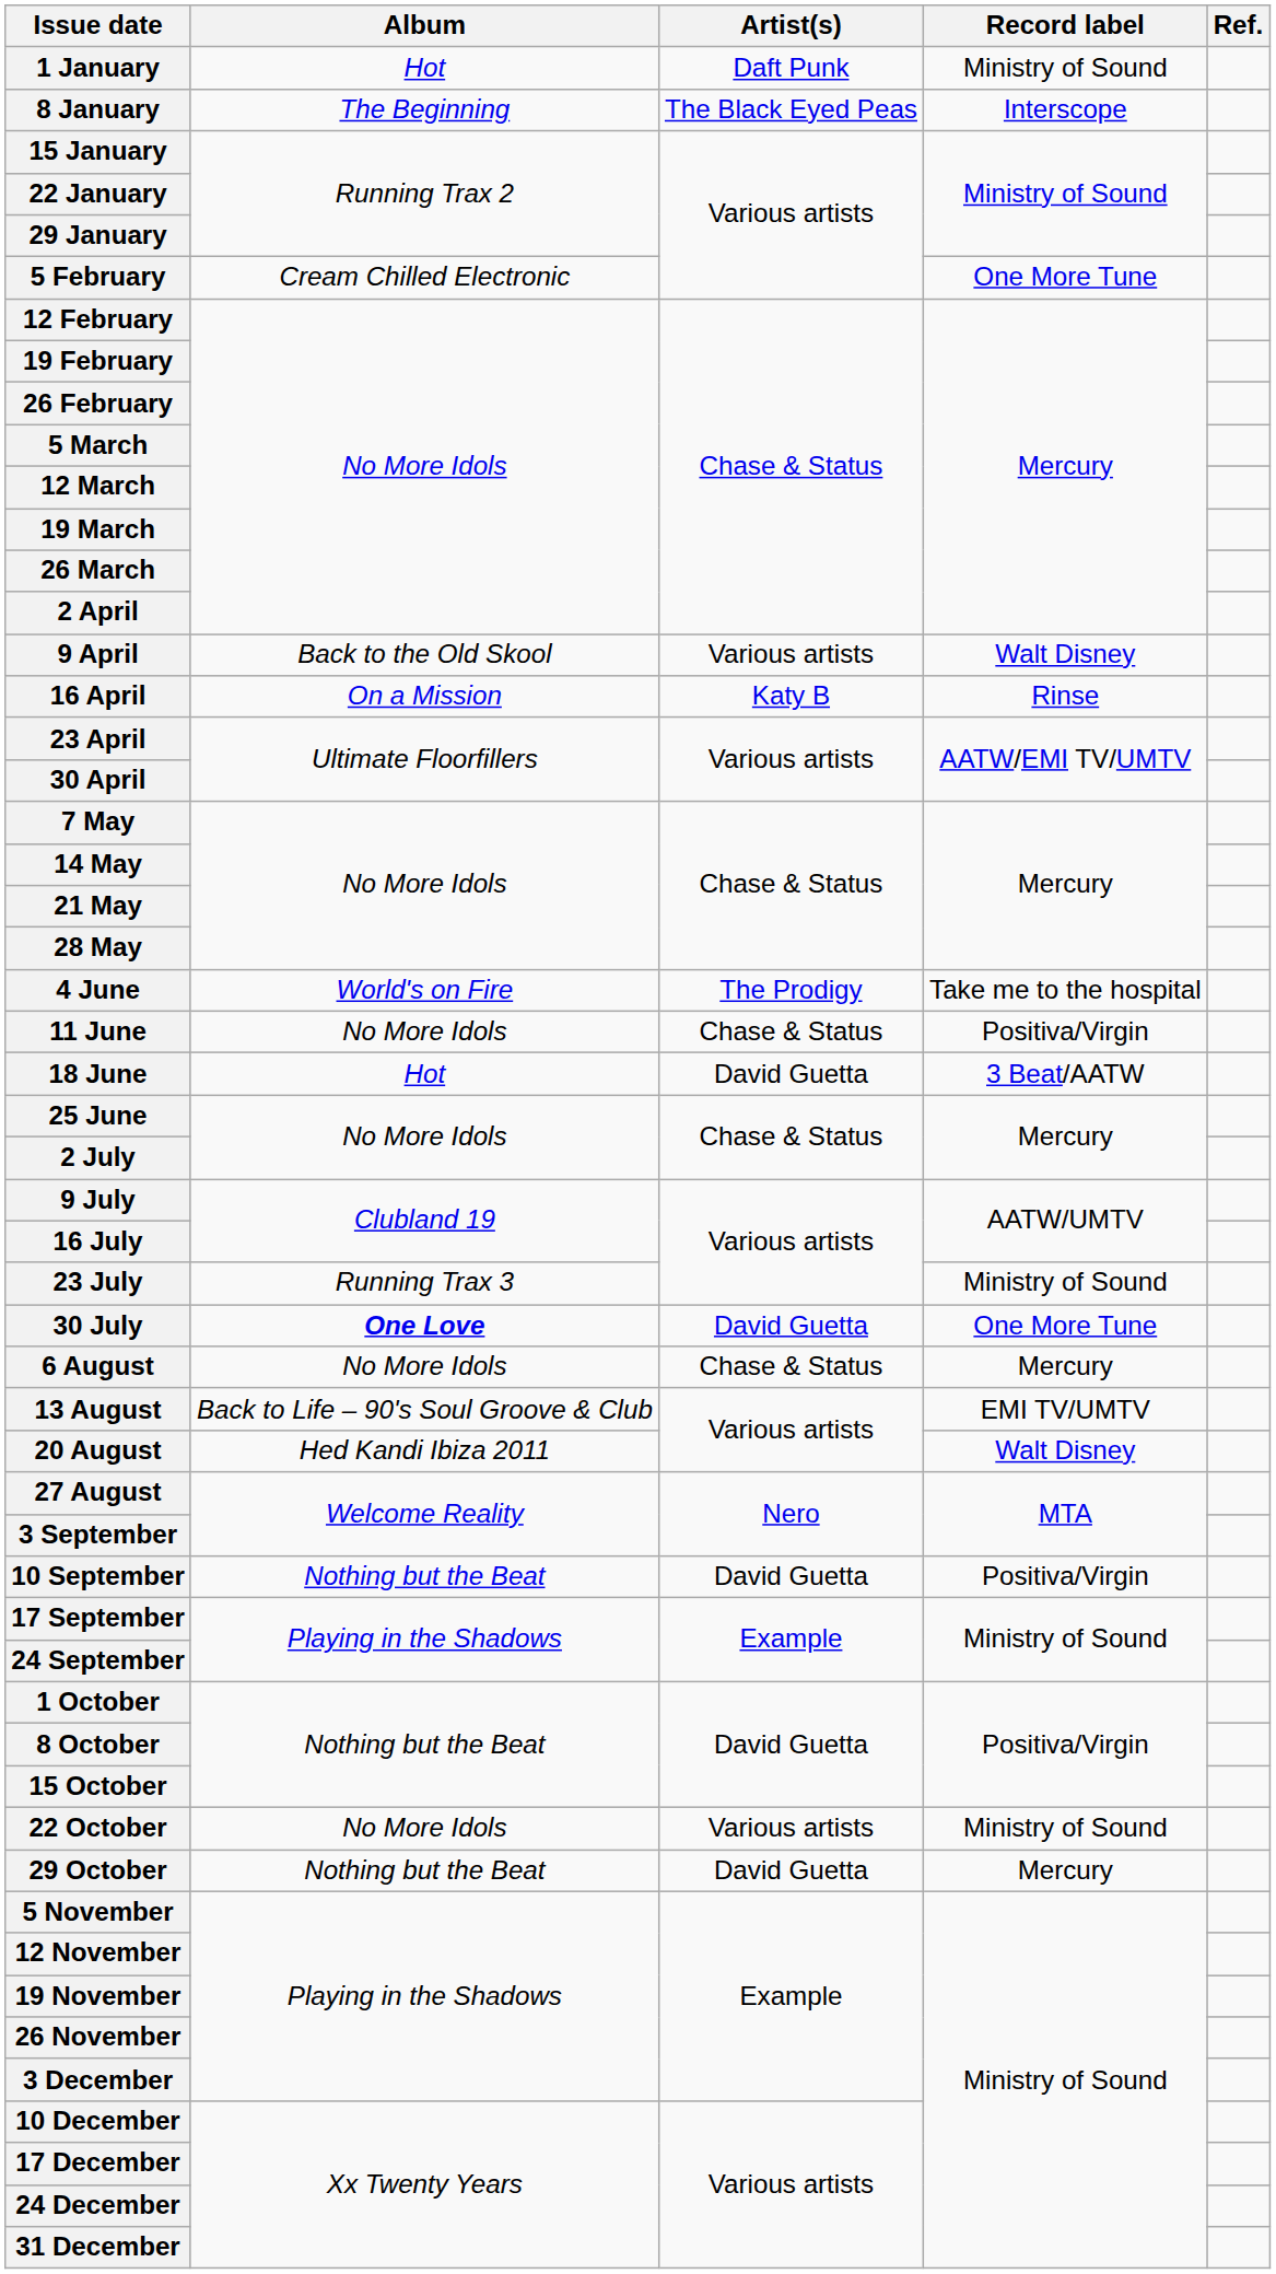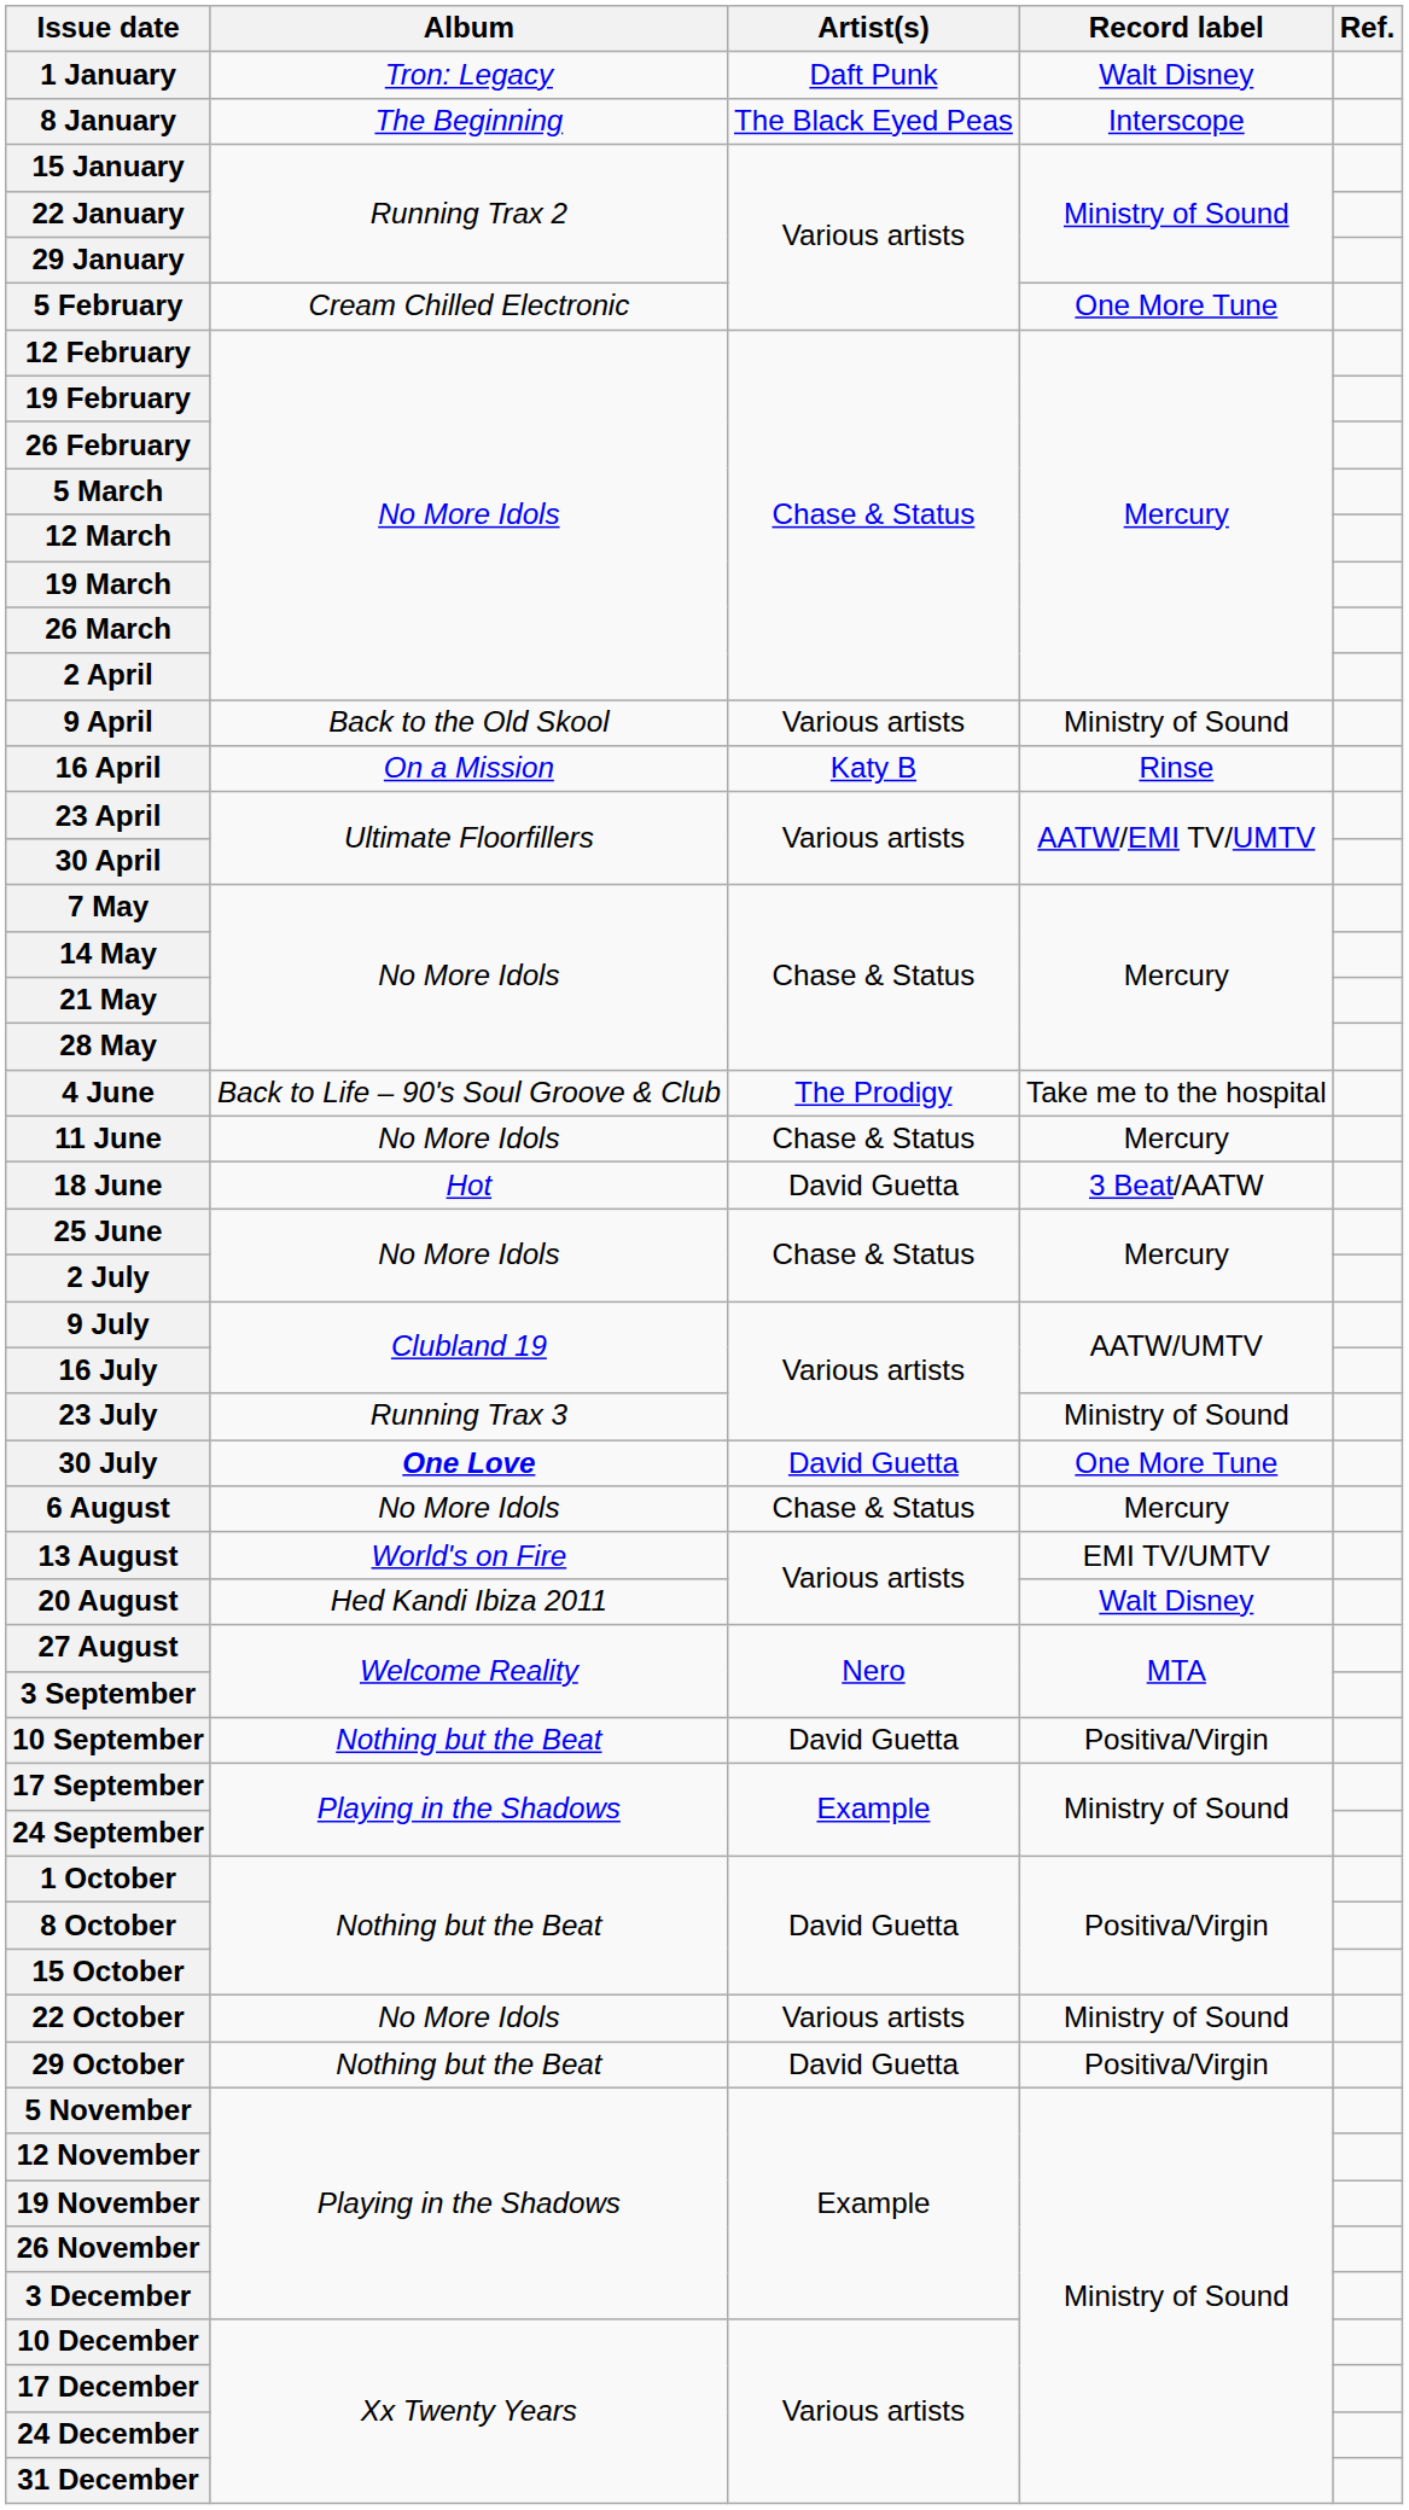1 January | Album: Hot -> Tron: Legacy
1 January | Record label: Ministry of Sound -> Walt Disney
9 April | Record label: Walt Disney -> Ministry of Sound
4 June | Album: World's on Fire -> Back to Life – 90's Soul Groove & Club
11 June | Record label: Positiva/Virgin -> Mercury
13 August | Album: Back to Life – 90's Soul Groove & Club -> World's on Fire
29 October | Record label: Mercury -> Positiva/Virgin
